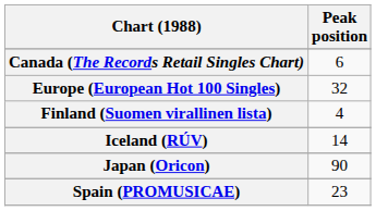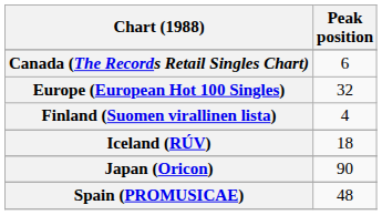Iceland (RÚV) | Peak position: 14 -> 18
Spain (PROMUSICAE) | Peak position: 23 -> 48
